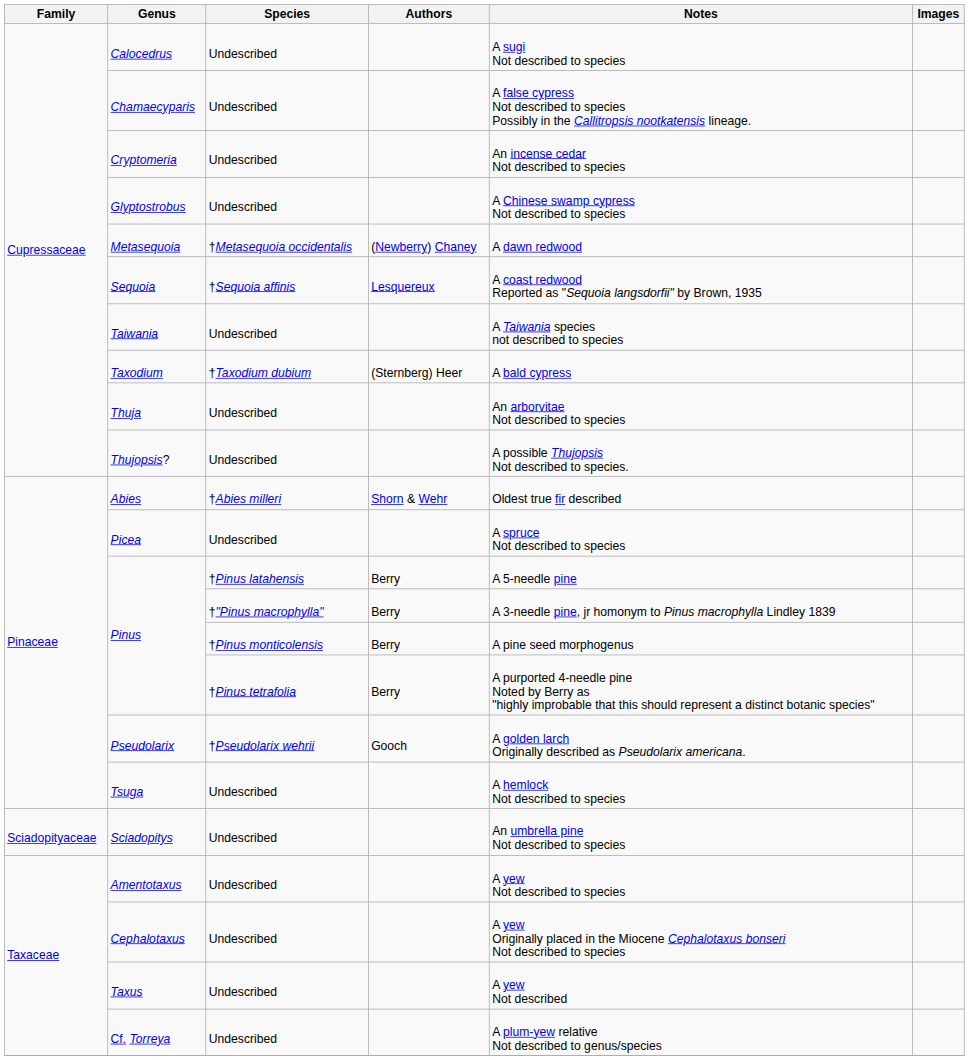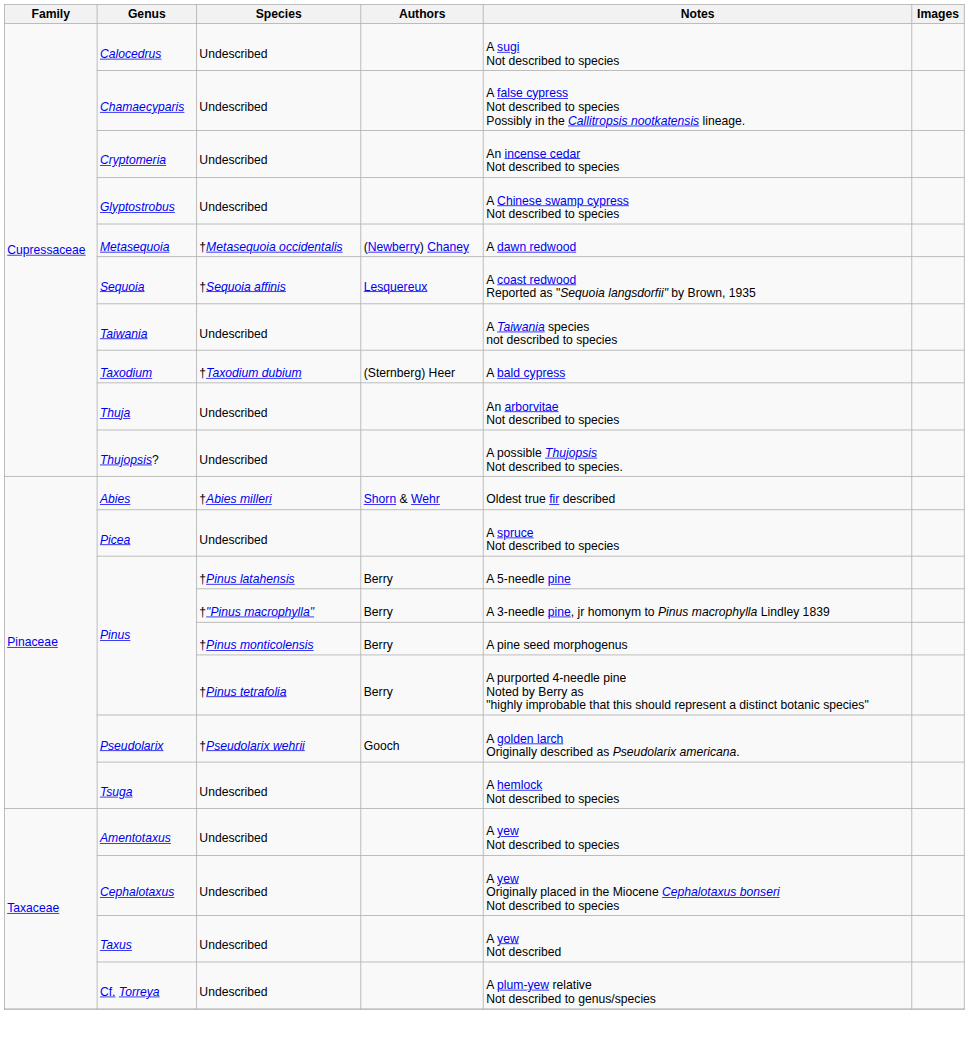- row: Sciadopityaceae | Sciadopitys | Undescribed | An umbrella pine Not described to species
